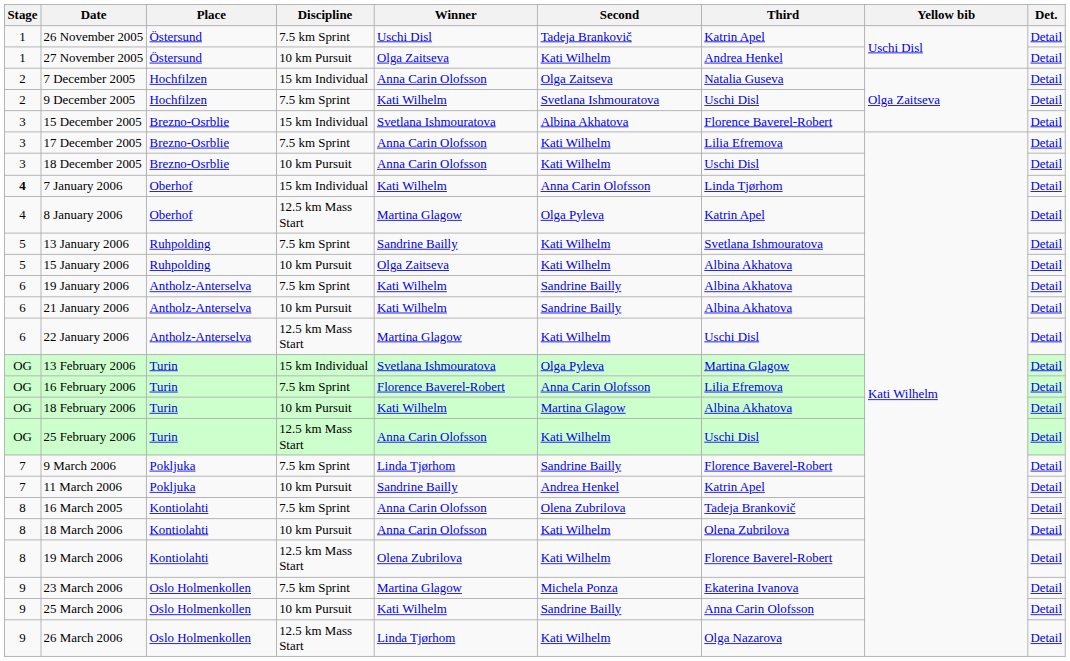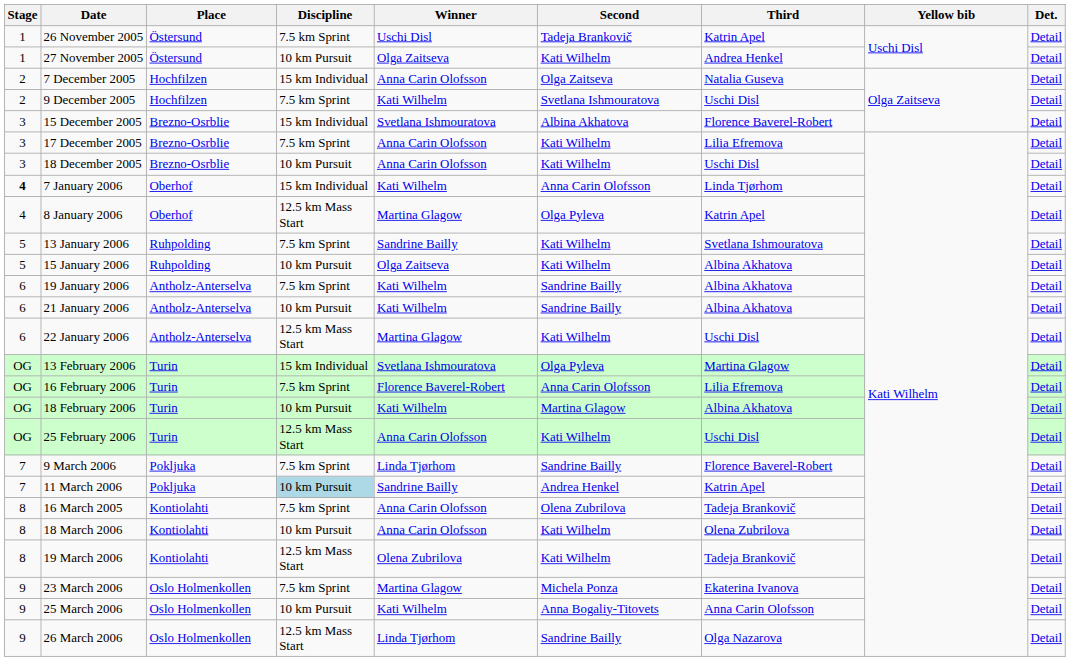11 March 2006 | Discipline: no background -> lightblue background
19 March 2006 | Third: Florence Baverel-Robert -> Tadeja Brankovič
25 March 2006 | Second: Sandrine Bailly -> Anna Bogaliy-Titovets
26 March 2006 | Second: Kati Wilhelm -> Sandrine Bailly
